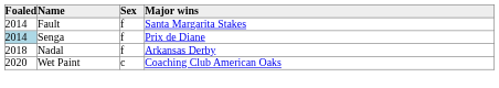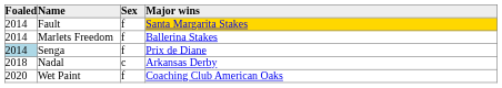Fault | Major wins: no background -> gold background
+ row: 2014 | Marlets Freedom | f | Ballerina Stakes
Nadal | Sex: f -> c
Wet Paint | Sex: c -> f
